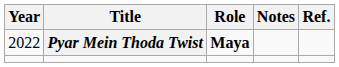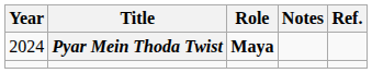Pyar Mein Thoda Twist | Year: 2022 -> 2024
